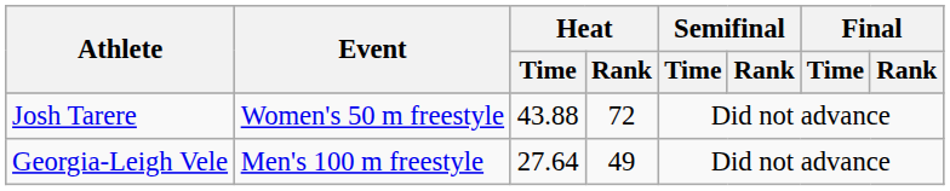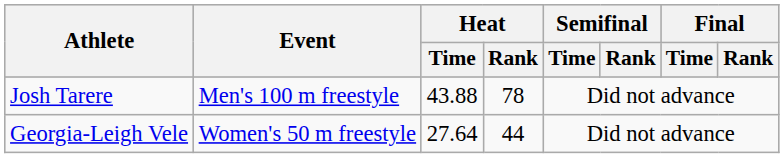Josh Tarere | Event: Women's 50 m freestyle -> Men's 100 m freestyle
Josh Tarere | Heat / Rank: 72 -> 78
Georgia-Leigh Vele | Event: Men's 100 m freestyle -> Women's 50 m freestyle
Georgia-Leigh Vele | Heat / Rank: 49 -> 44
